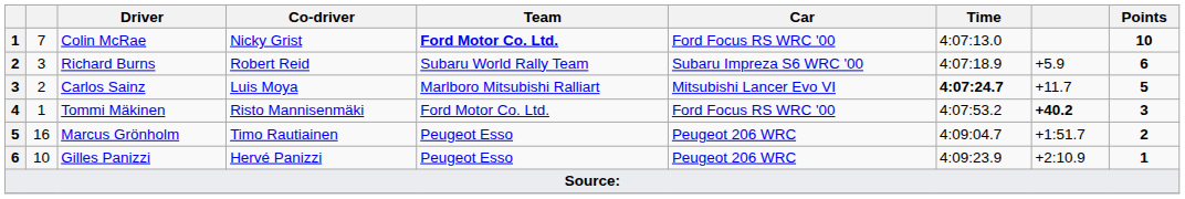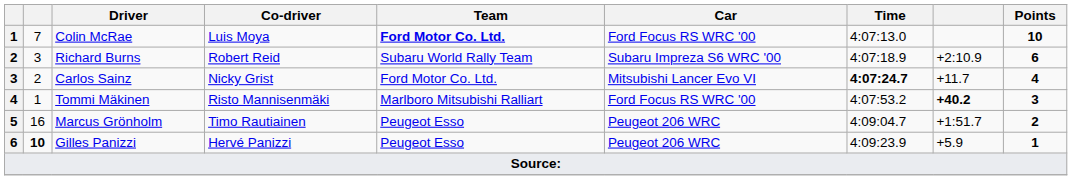Colin McRae | Co-driver: Nicky Grist -> Luis Moya
Richard Burns | column 8: +5.9 -> +2:10.9
Carlos Sainz | Co-driver: Luis Moya -> Nicky Grist
Carlos Sainz | Team: Marlboro Mitsubishi Ralliart -> Ford Motor Co. Ltd.
Carlos Sainz | Points: 5 -> 4
Tommi Mäkinen | Team: Ford Motor Co. Ltd. -> Marlboro Mitsubishi Ralliart
Gilles Panizzi | column 2: normal -> bold
Gilles Panizzi | column 8: +2:10.9 -> +5.9
